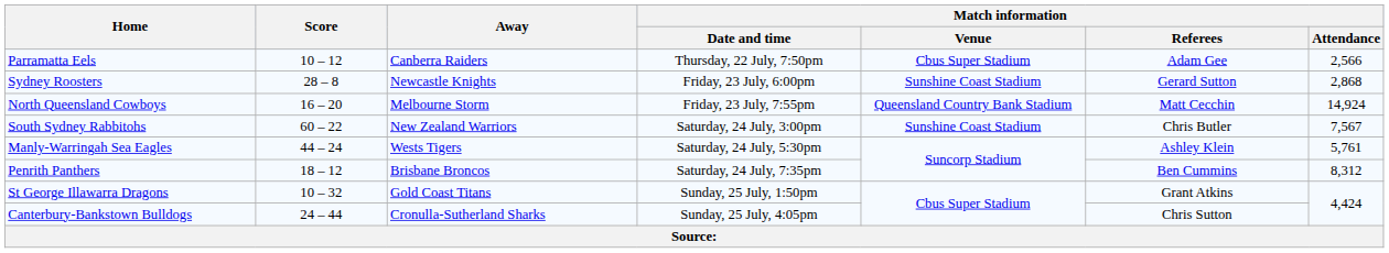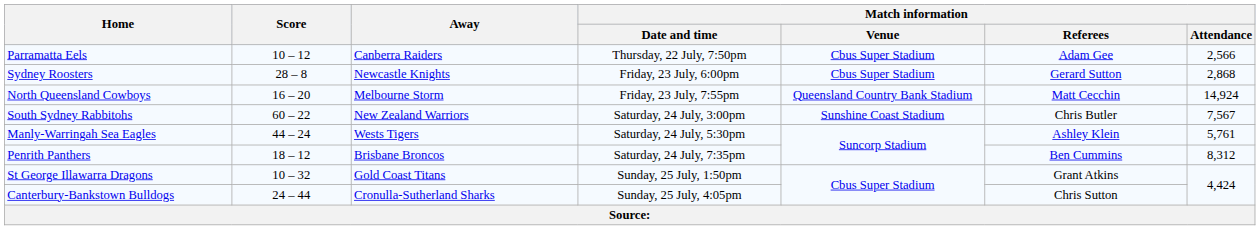Sydney Roosters | Match information / Venue: Sunshine Coast Stadium -> Cbus Super Stadium
